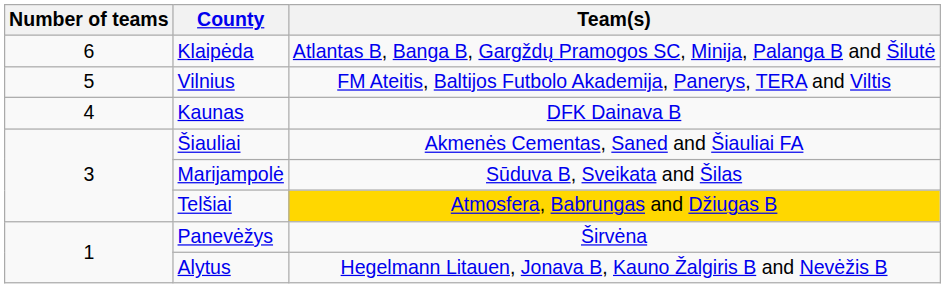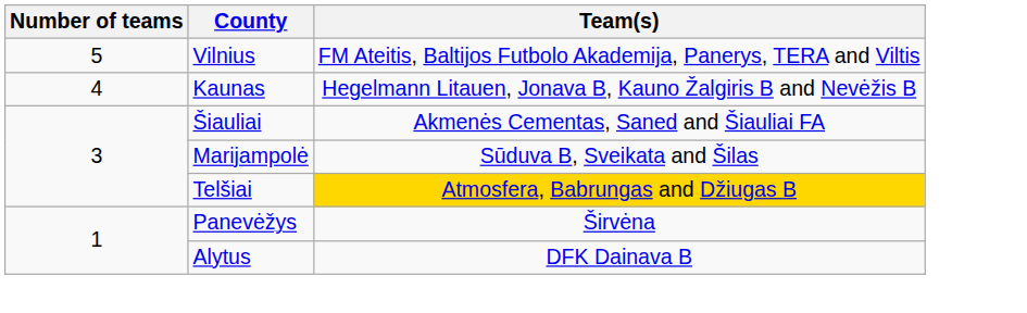- row: 6 | Klaipėda | Atlantas B, Banga B, Gargždų Pramogos SC, Minija, Palanga B and Šilutė
Kaunas | Team(s): DFK Dainava B -> Hegelmann Litauen, Jonava B, Kauno Žalgiris B and Nevėžis B
Alytus | Team(s): Hegelmann Litauen, Jonava B, Kauno Žalgiris B and Nevėžis B -> DFK Dainava B
